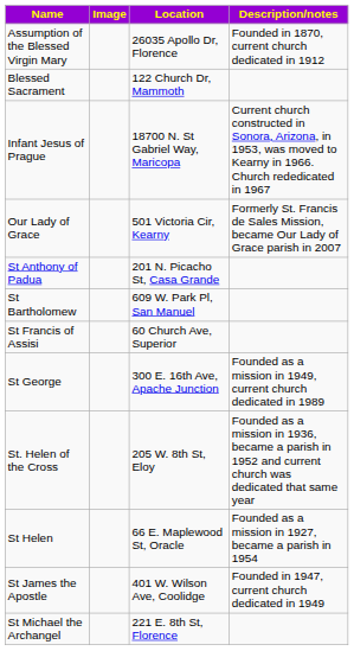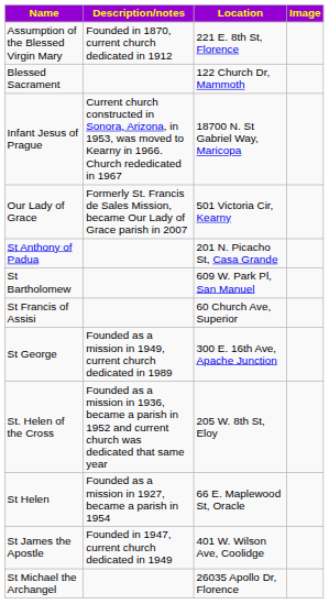columns swapped: Image <-> Description/notes
Assumption of the Blessed Virgin Mary | Location: 26035 Apollo Dr, Florence -> 221 E. 8th St, Florence
St Michael the Archangel | Location: 221 E. 8th St, Florence -> 26035 Apollo Dr, Florence
